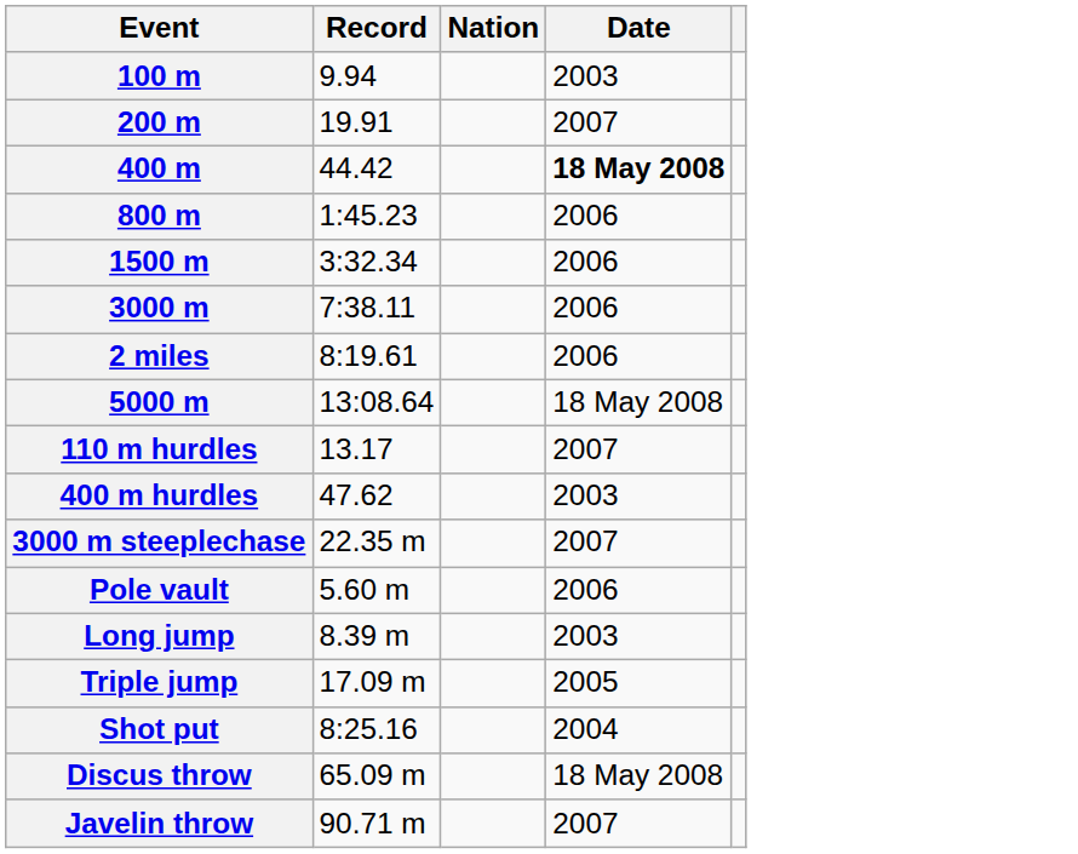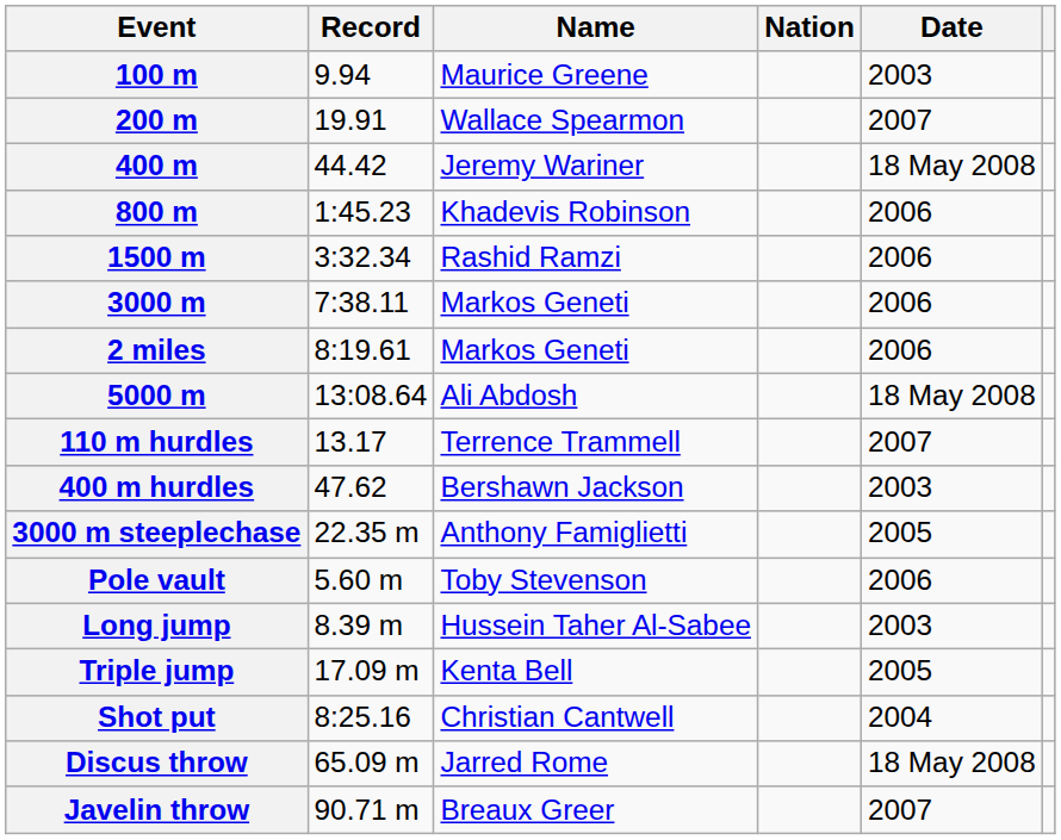+ column: Name | Maurice Greene | Wallace Spearmon | Jeremy Wariner | Khadevis Robinson | Rashid Ramzi | Markos Geneti | Markos Geneti | Ali Abdosh | Terrence Trammell | Bershawn Jackson | Anthony Famiglietti | Toby Stevenson | Hussein Taher Al-Sabee | Kenta Bell | Christian Cantwell | Jarred Rome | Breaux Greer
400 m | Date: bold -> normal
3000 m steeplechase | Date: 2007 -> 2005
